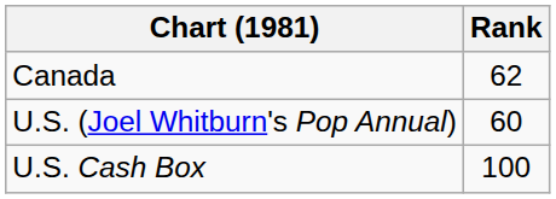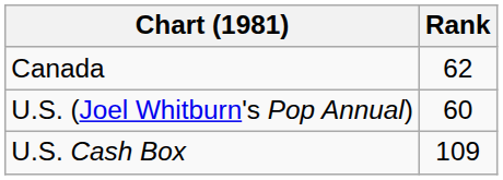U.S. Cash Box | Rank: 100 -> 109
